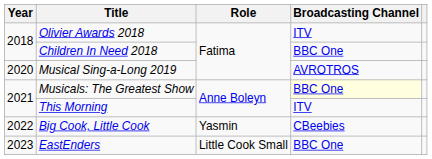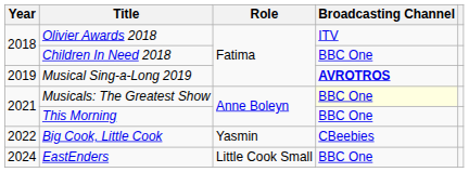Musical Sing-a-Long 2019 | Year: 2020 -> 2019
Musical Sing-a-Long 2019 | Broadcasting Channel: normal -> bold
This Morning | Broadcasting Channel: ITV -> BBC One
EastEnders | Year: 2023 -> 2024
